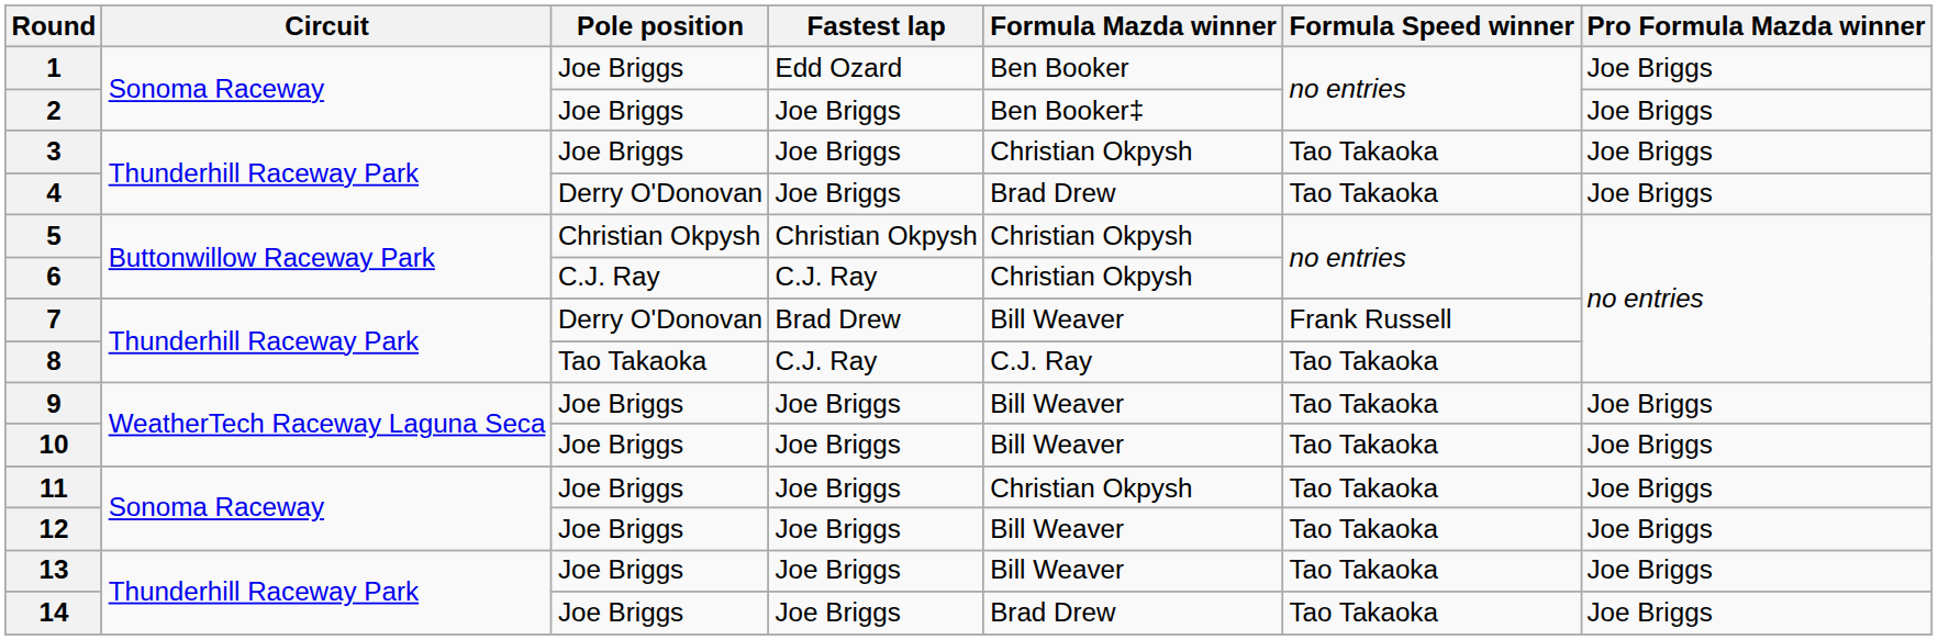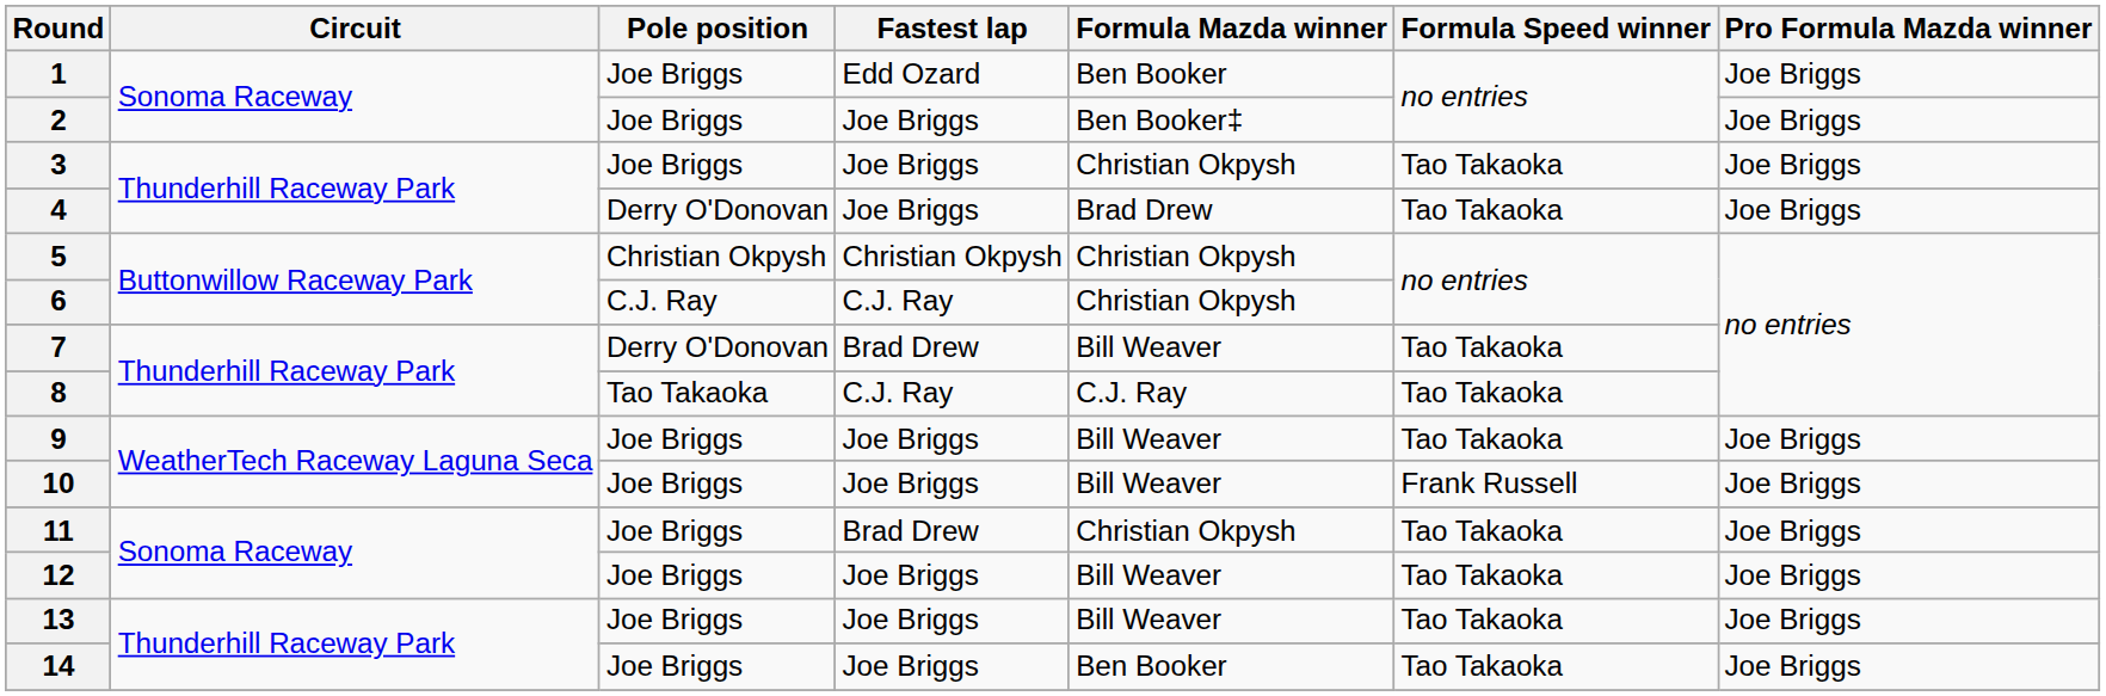7 | Formula Speed winner: Frank Russell -> Tao Takaoka
10 | Formula Speed winner: Tao Takaoka -> Frank Russell
11 | Fastest lap: Joe Briggs -> Brad Drew
14 | Formula Mazda winner: Brad Drew -> Ben Booker
